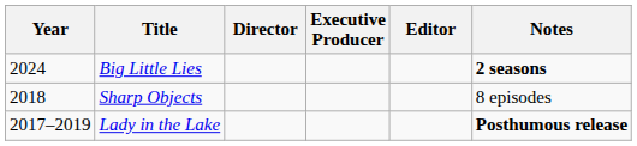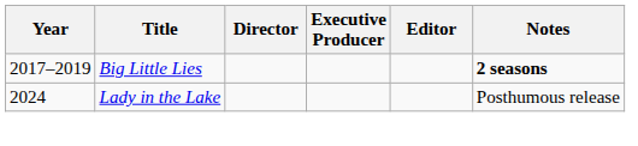Big Little Lies | Year: 2024 -> 2017–2019
- row: 2018 | Sharp Objects | 8 episodes
Lady in the Lake | Year: 2017–2019 -> 2024
Lady in the Lake | Notes: bold -> normal
